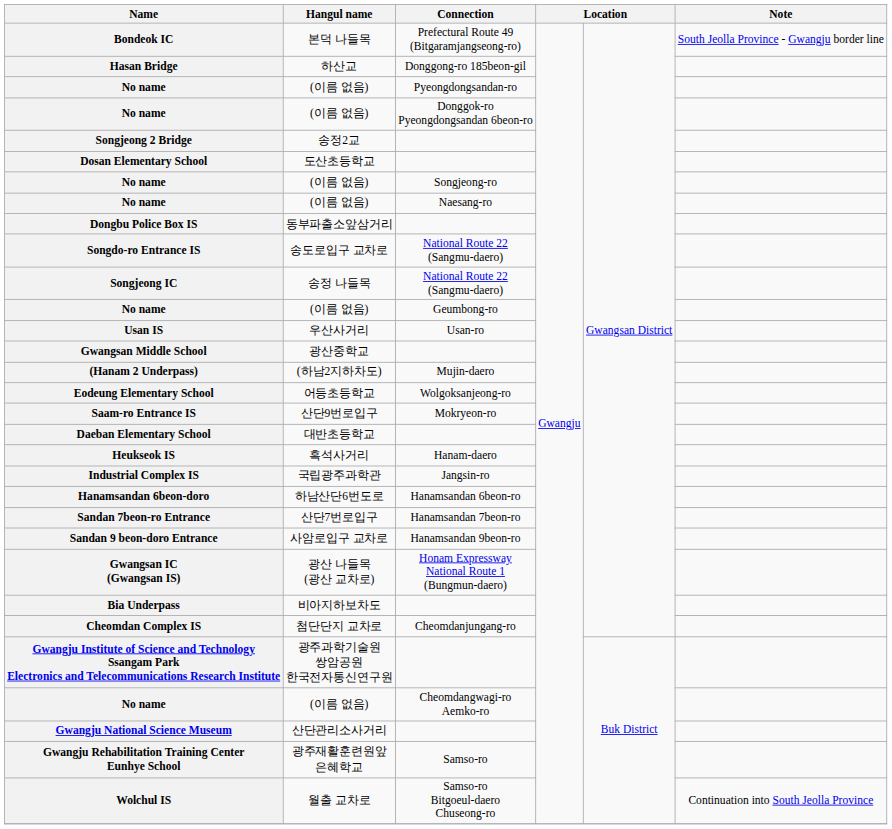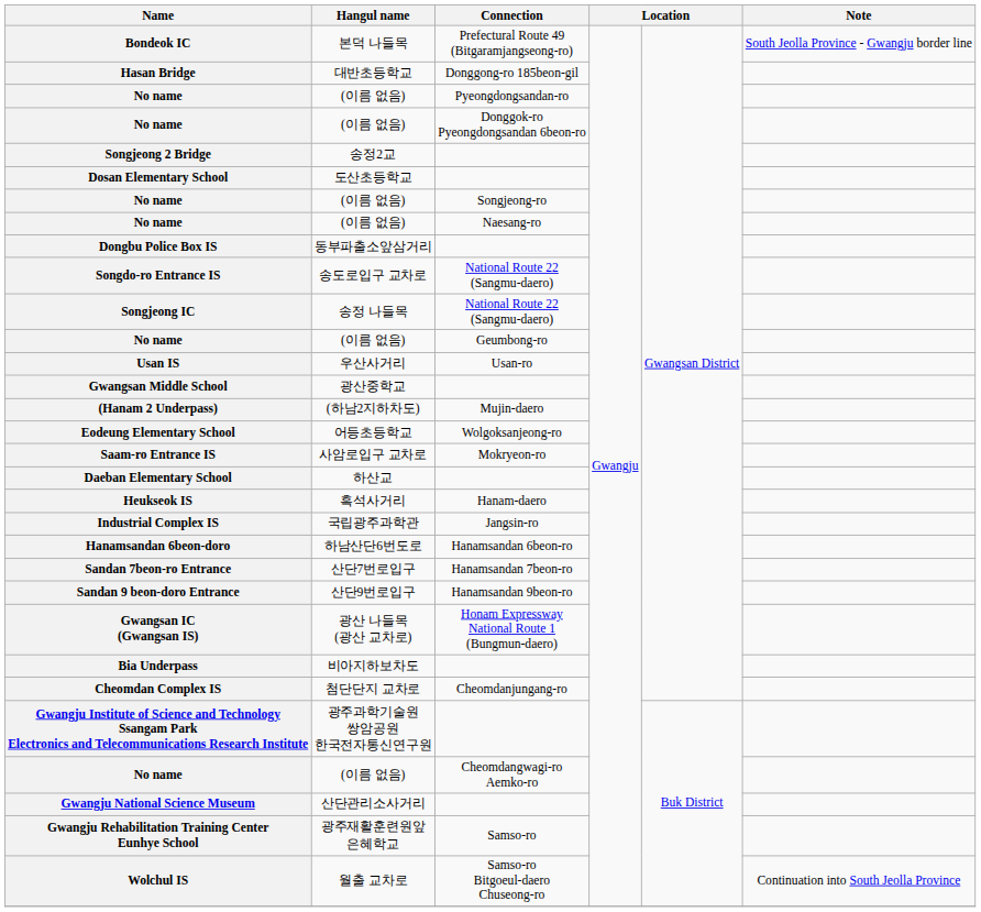Hasan Bridge | Hangul name: 하산교 -> 대반초등학교
Saam-ro Entrance IS | Hangul name: 산단9번로입구 -> 사암로입구 교차로
Daeban Elementary School | Hangul name: 대반초등학교 -> 하산교
Sandan 9 beon-doro Entrance | Hangul name: 사암로입구 교차로 -> 산단9번로입구
